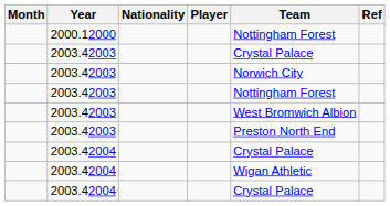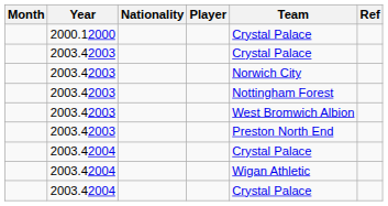2000.12000 | Team: Nottingham Forest -> Crystal Palace
